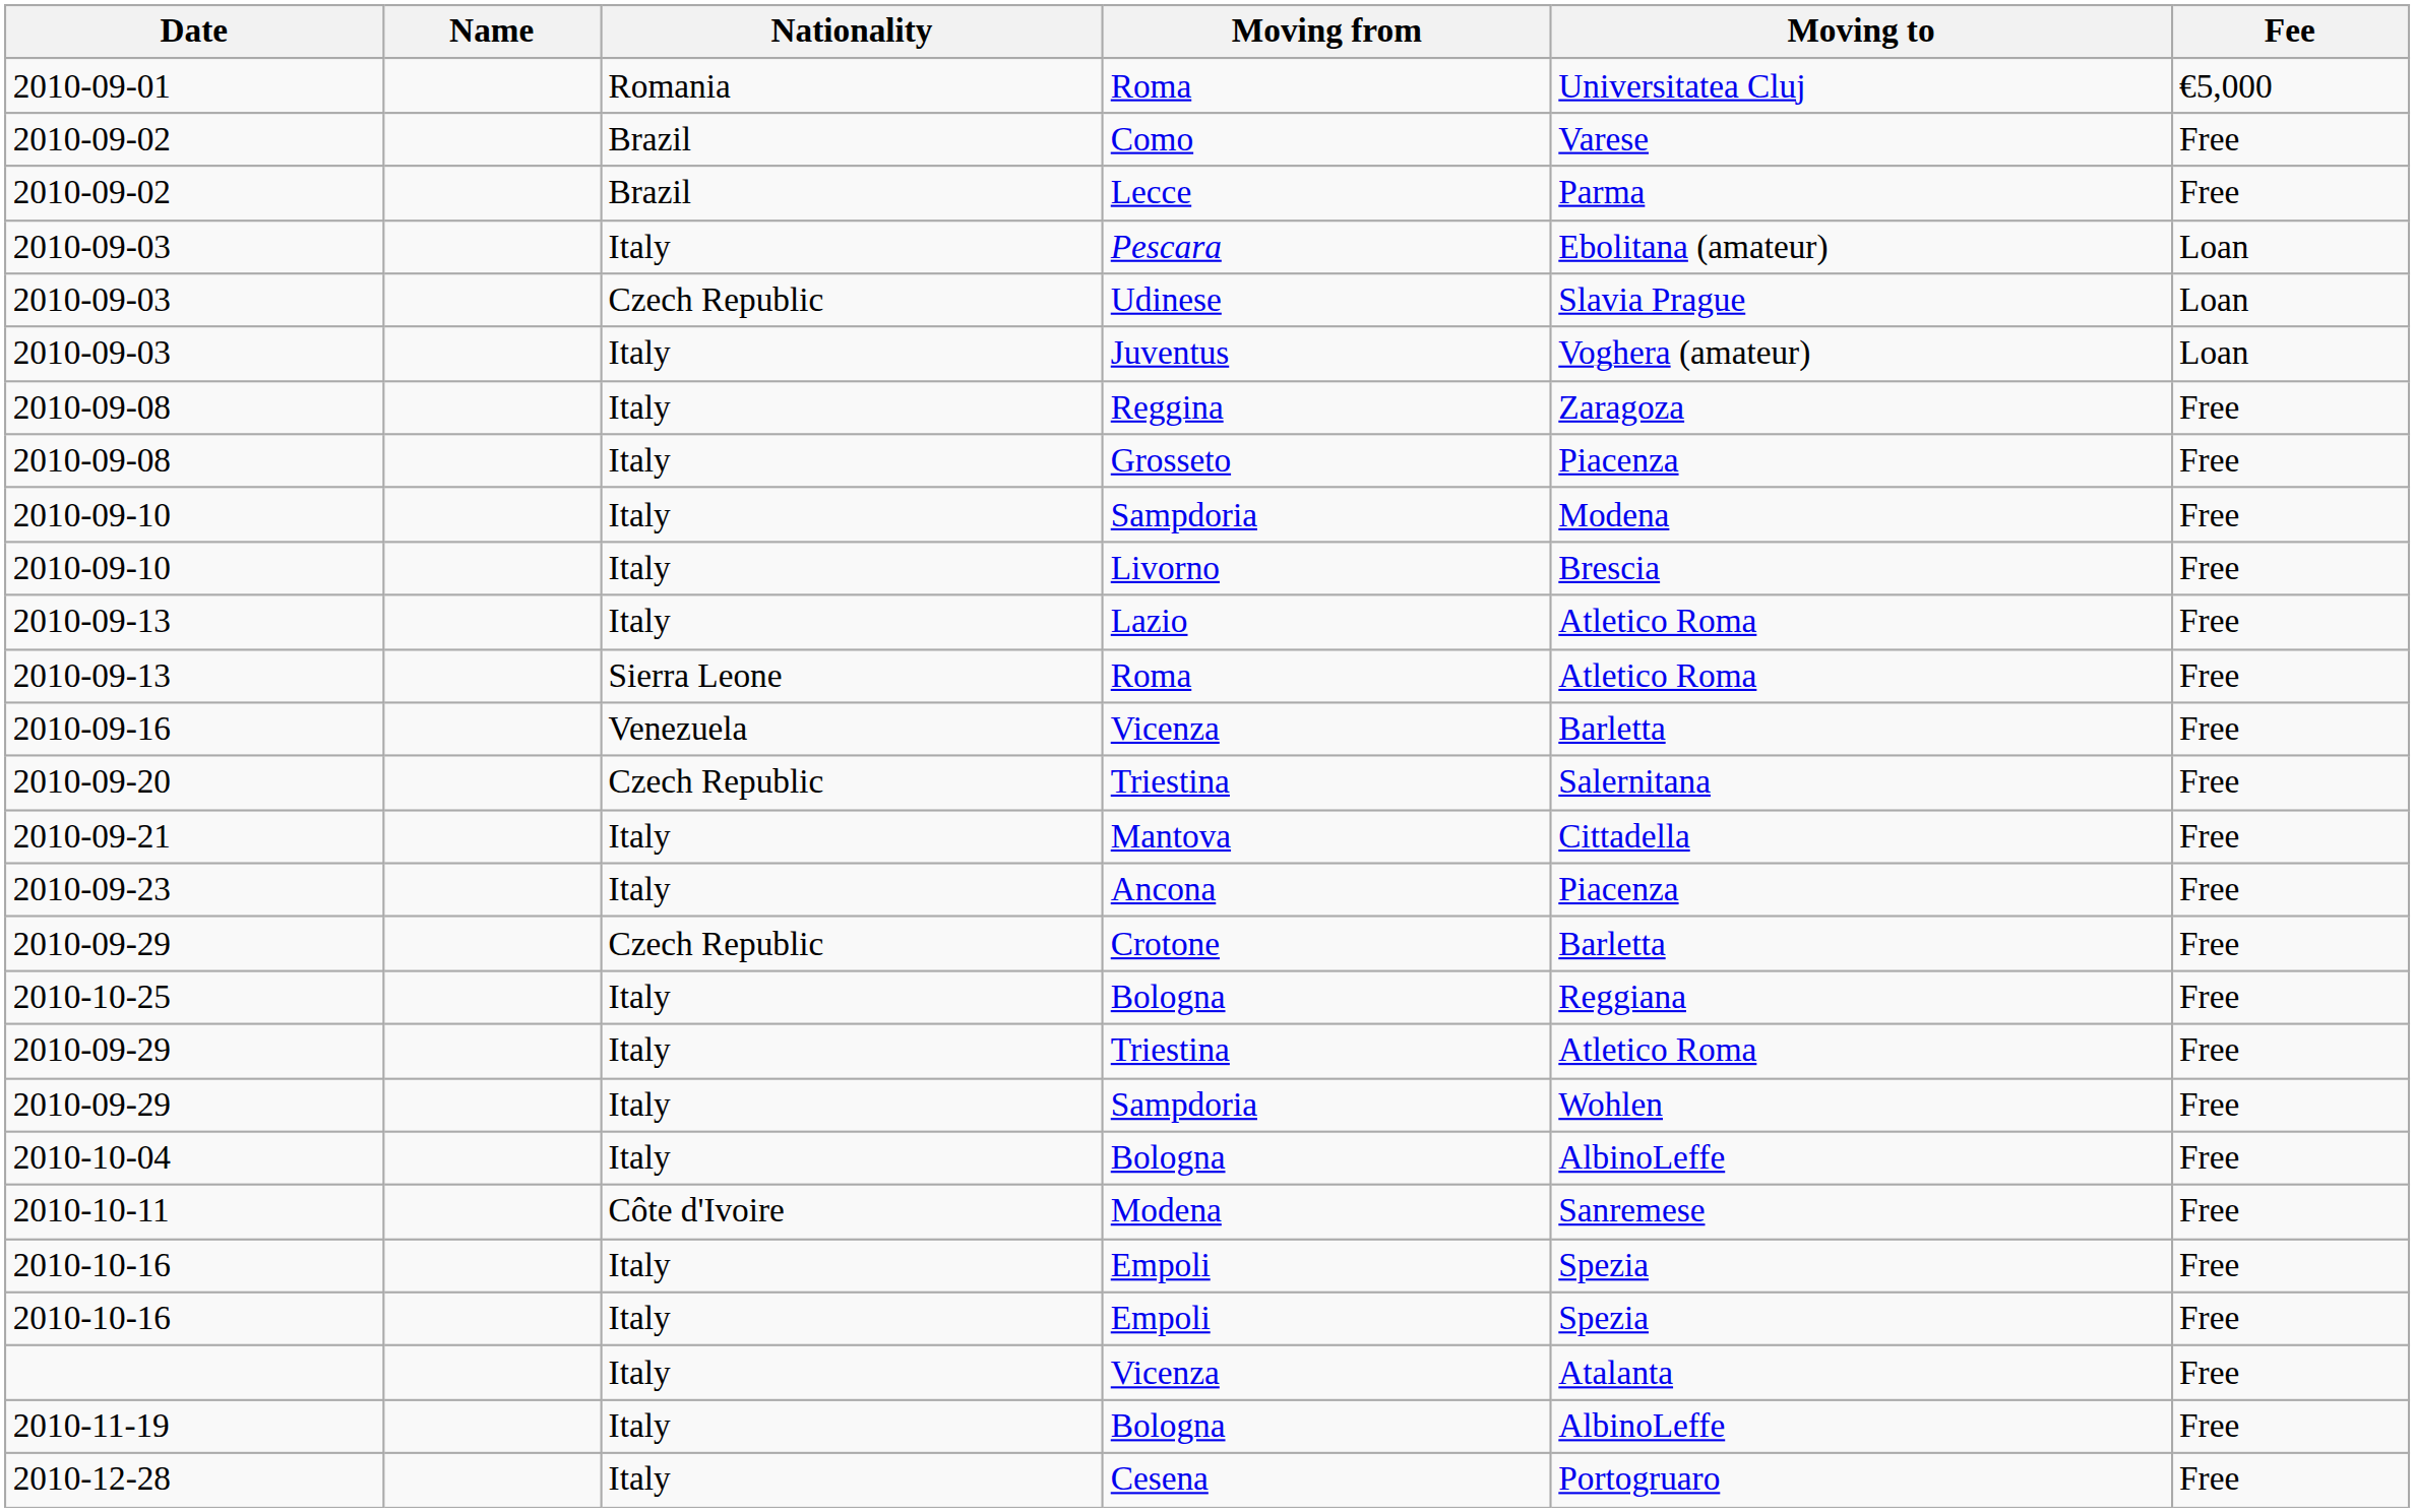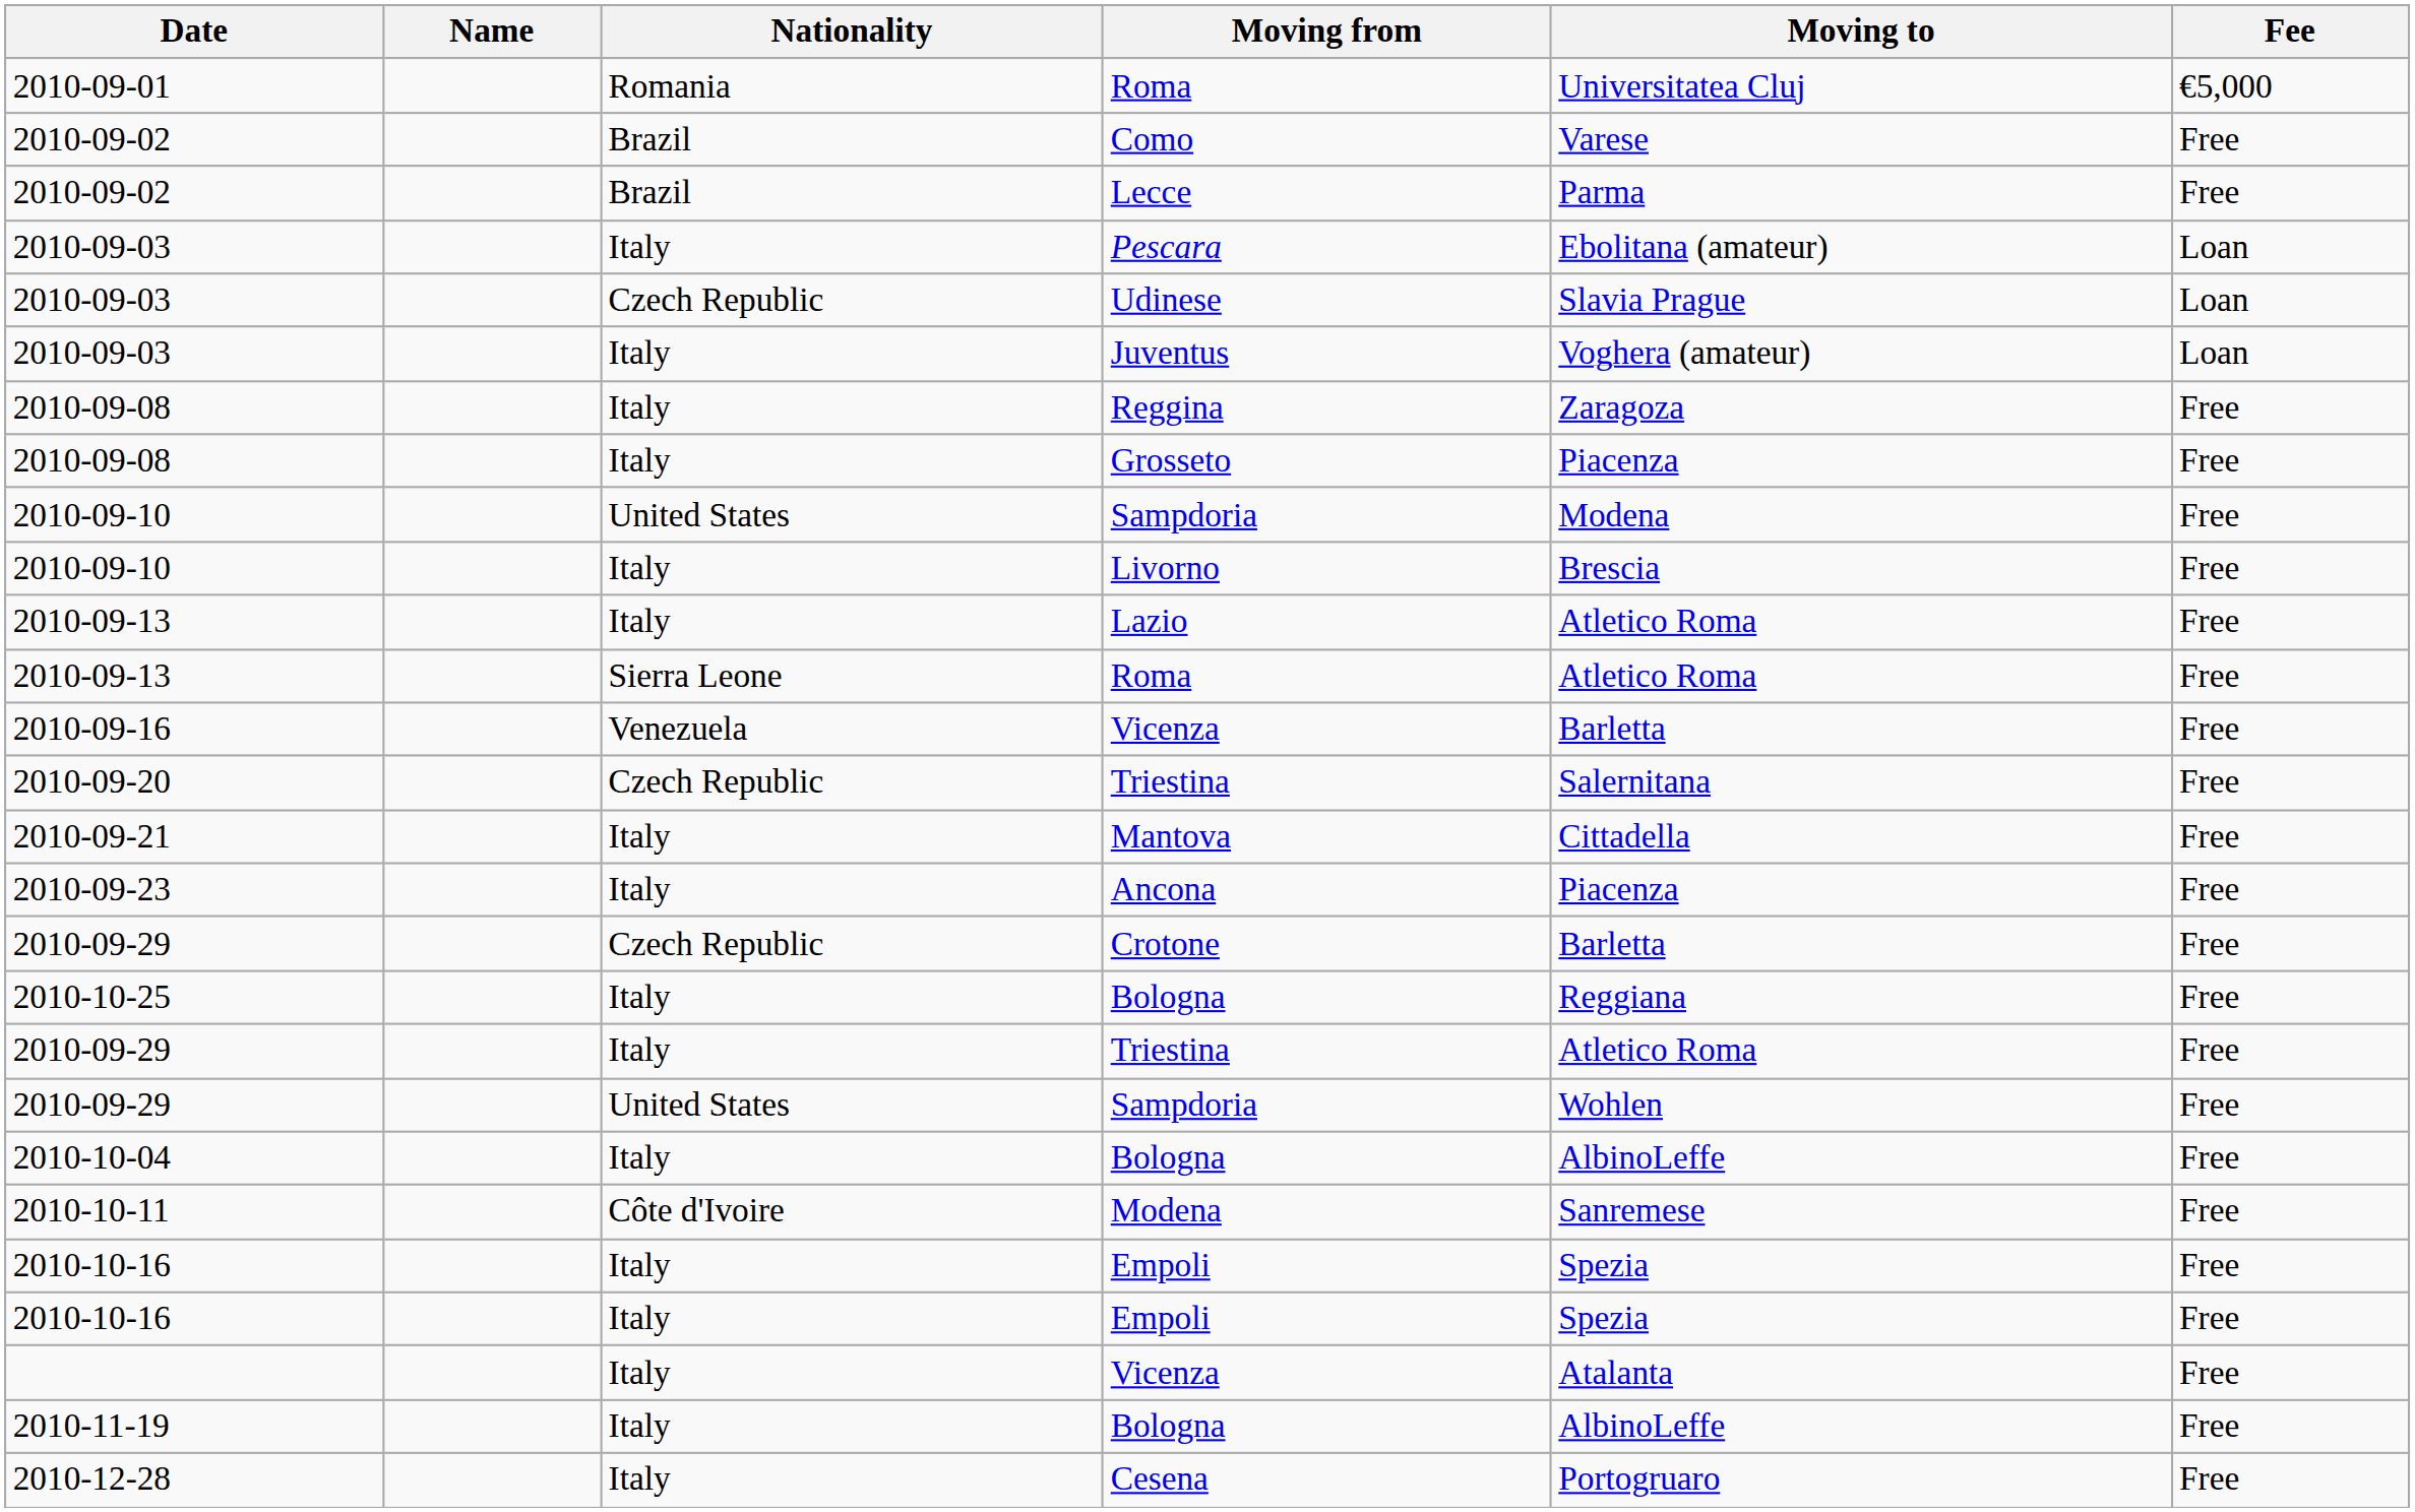2010-09-10 / Sampdoria | Nationality: Italy -> United States
2010-09-29 / Sampdoria | Nationality: Italy -> United States
